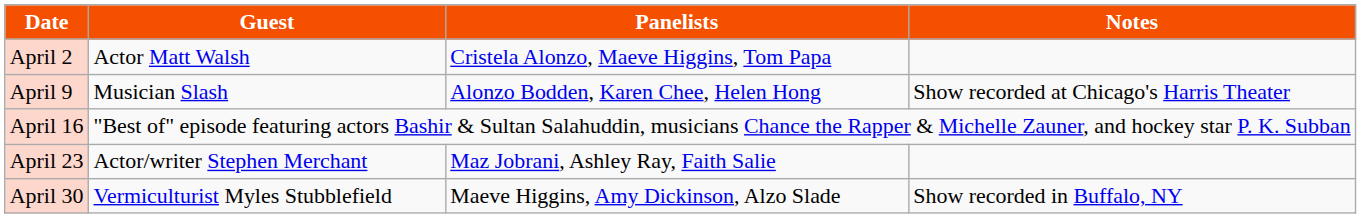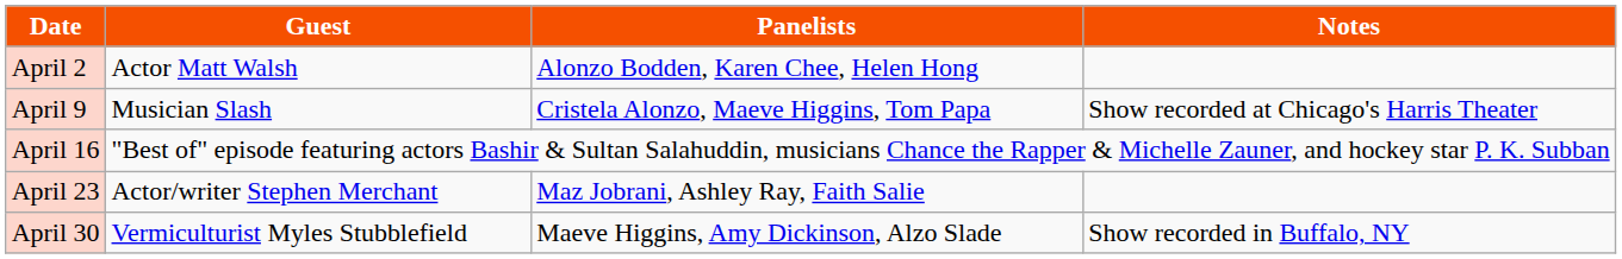April 2 | Panelists: Cristela Alonzo, Maeve Higgins, Tom Papa -> Alonzo Bodden, Karen Chee, Helen Hong
April 9 | Panelists: Alonzo Bodden, Karen Chee, Helen Hong -> Cristela Alonzo, Maeve Higgins, Tom Papa
